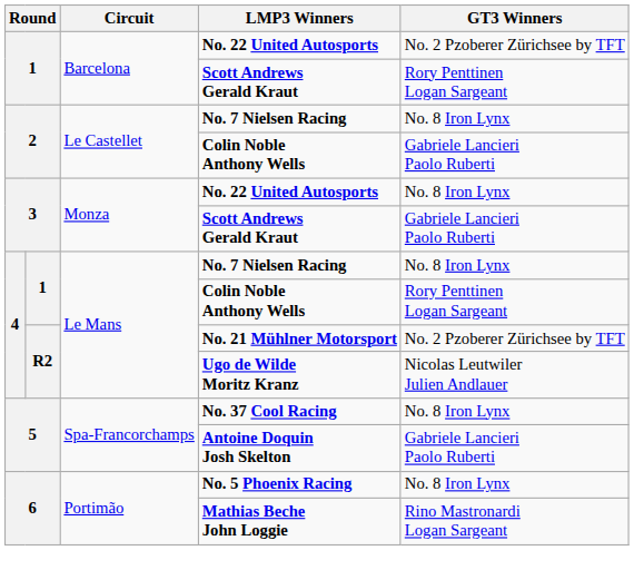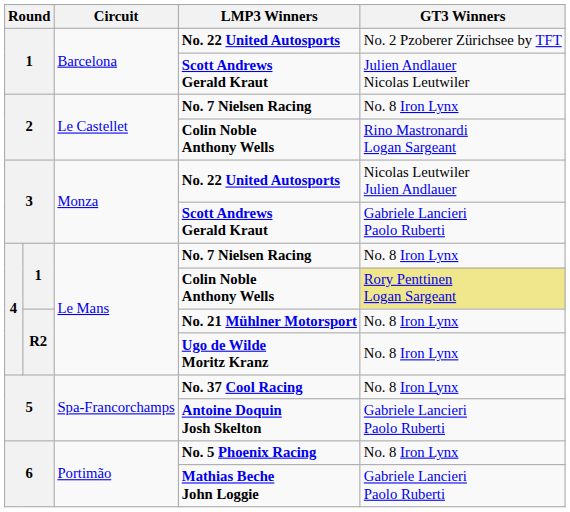1 / Scott Andrews Gerald Kraut | GT3 Winners: Rory Penttinen Logan Sargeant -> Julien Andlauer Nicolas Leutwiler
2 / Colin Noble Anthony Wells | GT3 Winners: Gabriele Lancieri Paolo Ruberti -> Rino Mastronardi Logan Sargeant
3 / No. 22 United Autosports | GT3 Winners: No. 8 Iron Lynx -> Nicolas Leutwiler Julien Andlauer
4 / Colin Noble Anthony Wells | GT3 Winners: no background -> khaki background
No. 21 Mühlner Motorsport | GT3 Winners: No. 2 Pzoberer Zürichsee by TFT -> No. 8 Iron Lynx
Ugo de Wilde Moritz Kranz | GT3 Winners: Nicolas Leutwiler Julien Andlauer -> No. 8 Iron Lynx
Mathias Beche John Loggie | GT3 Winners: Rino Mastronardi Logan Sargeant -> Gabriele Lancieri Paolo Ruberti
